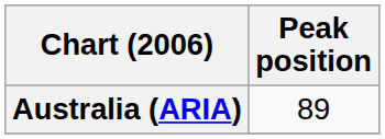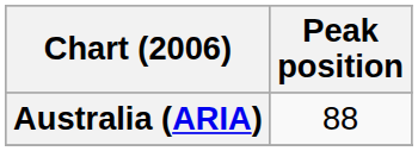Australia (ARIA) | Peak position: 89 -> 88
